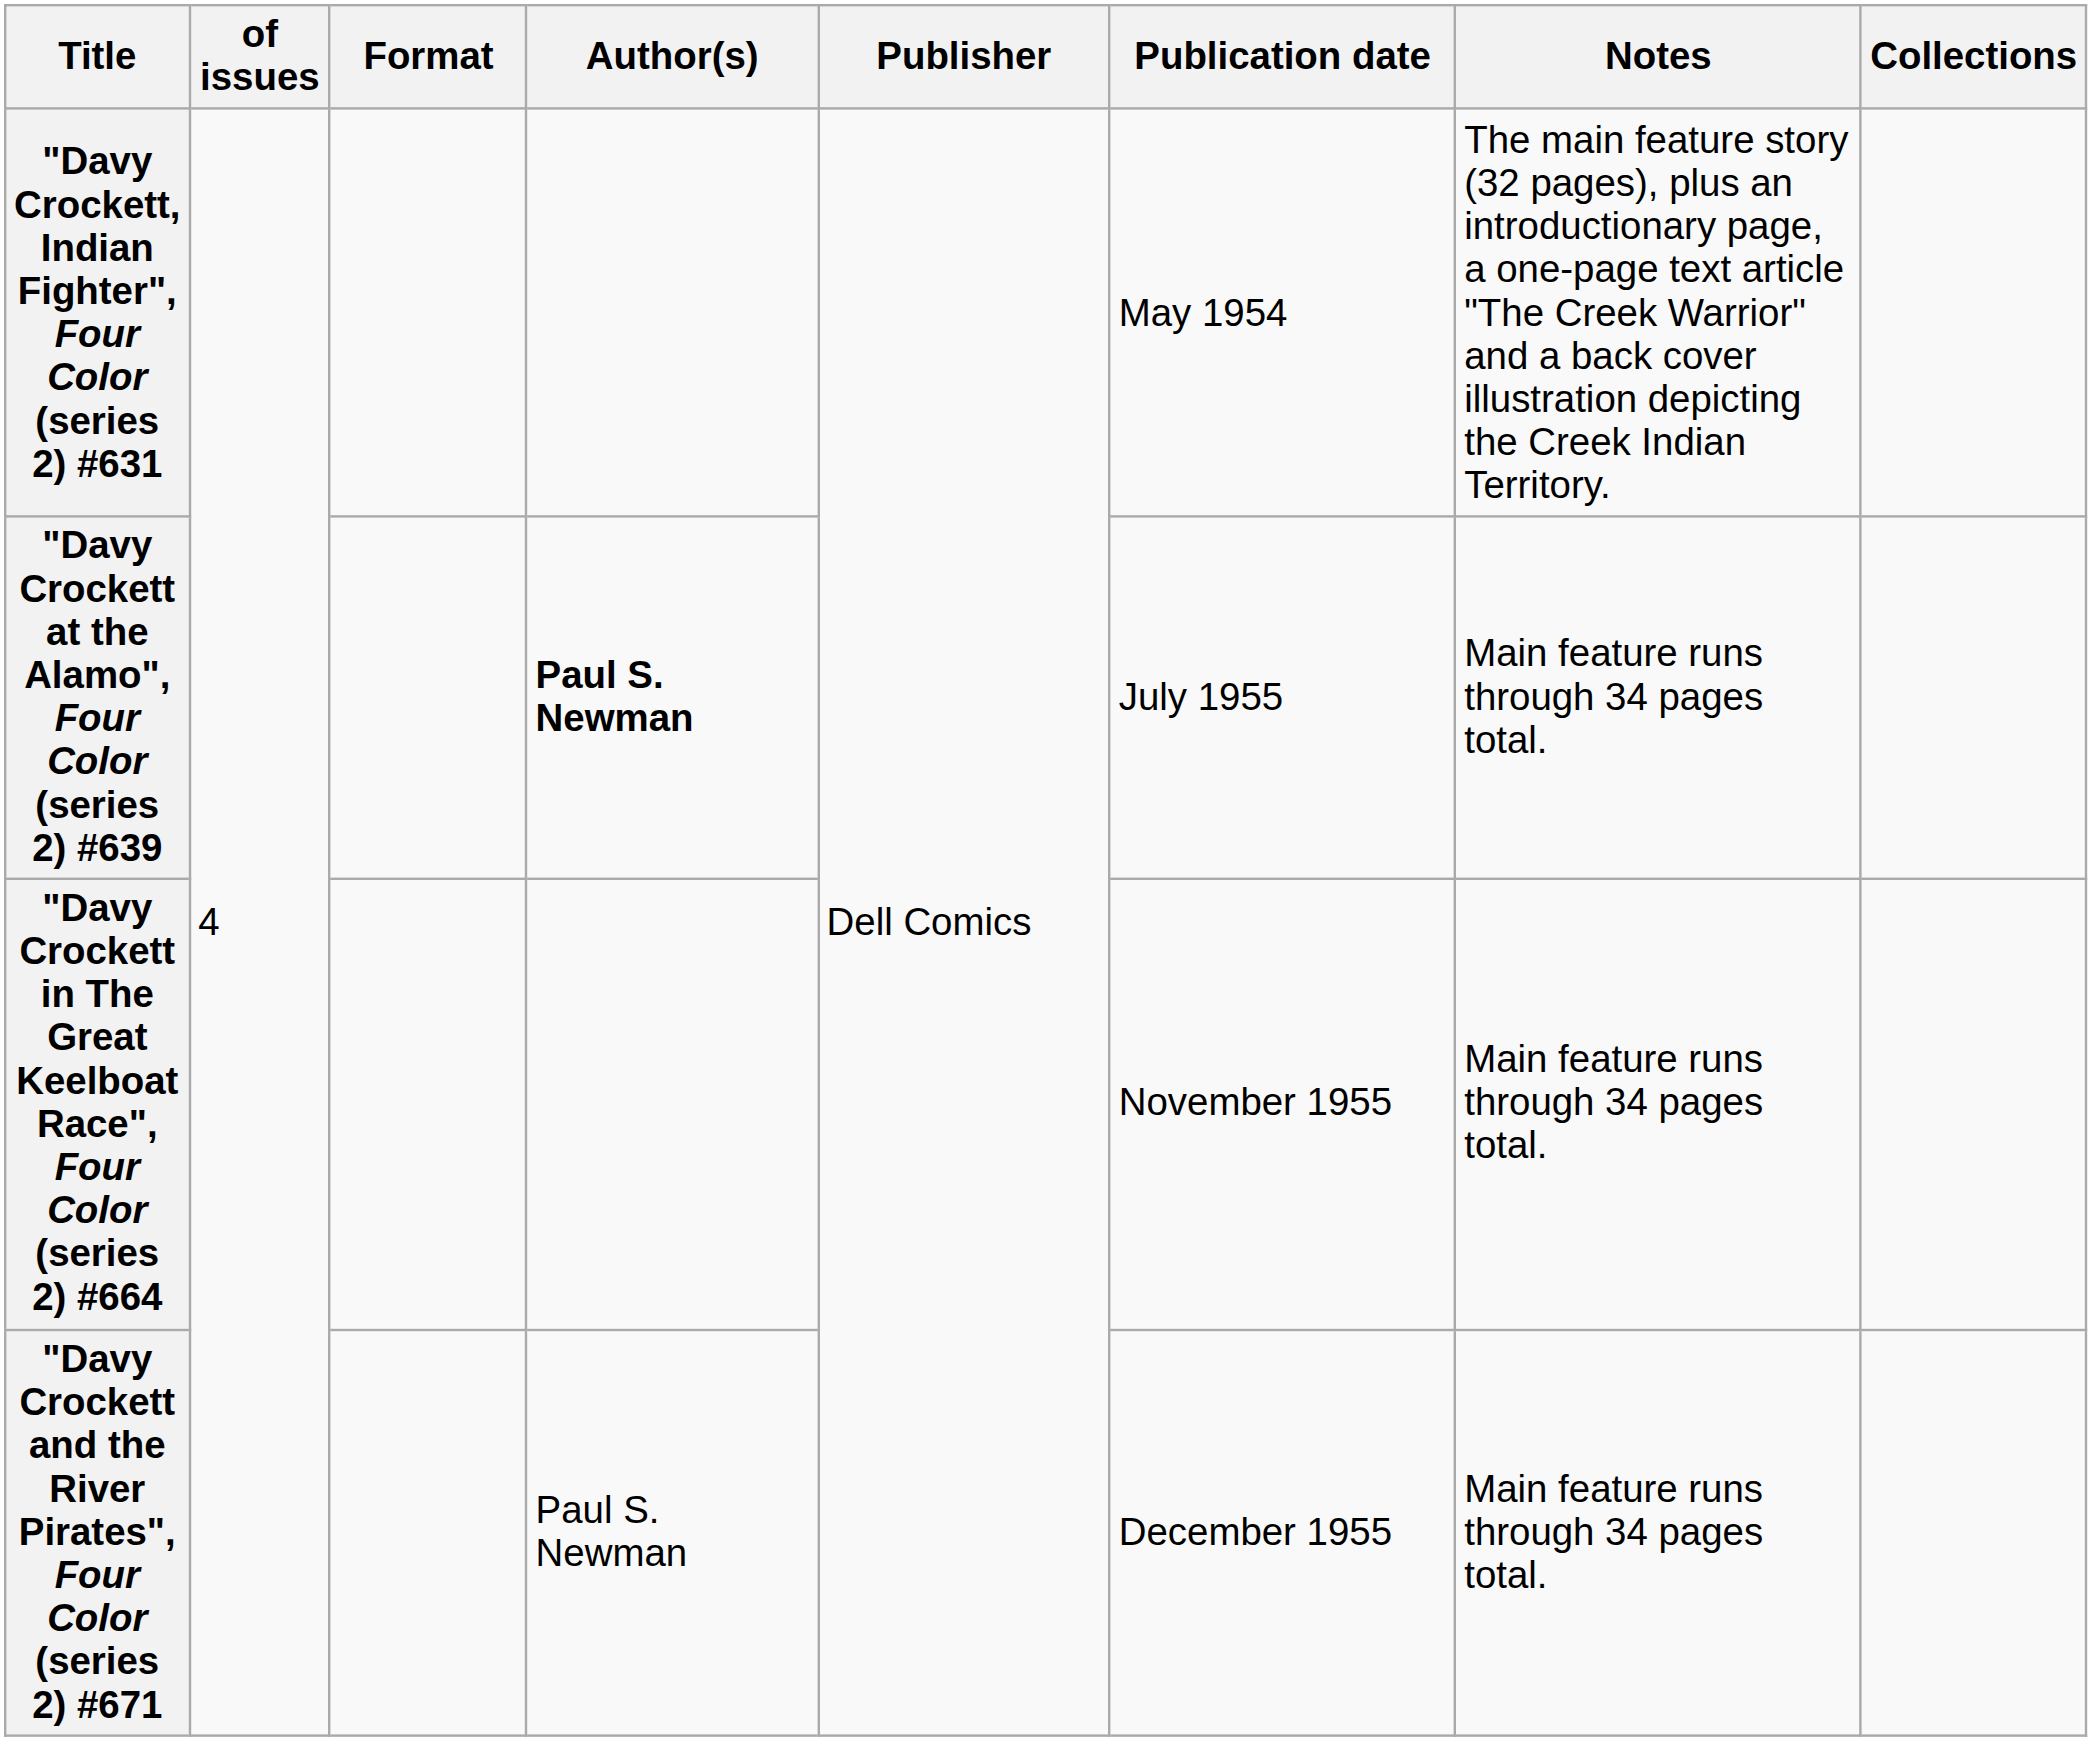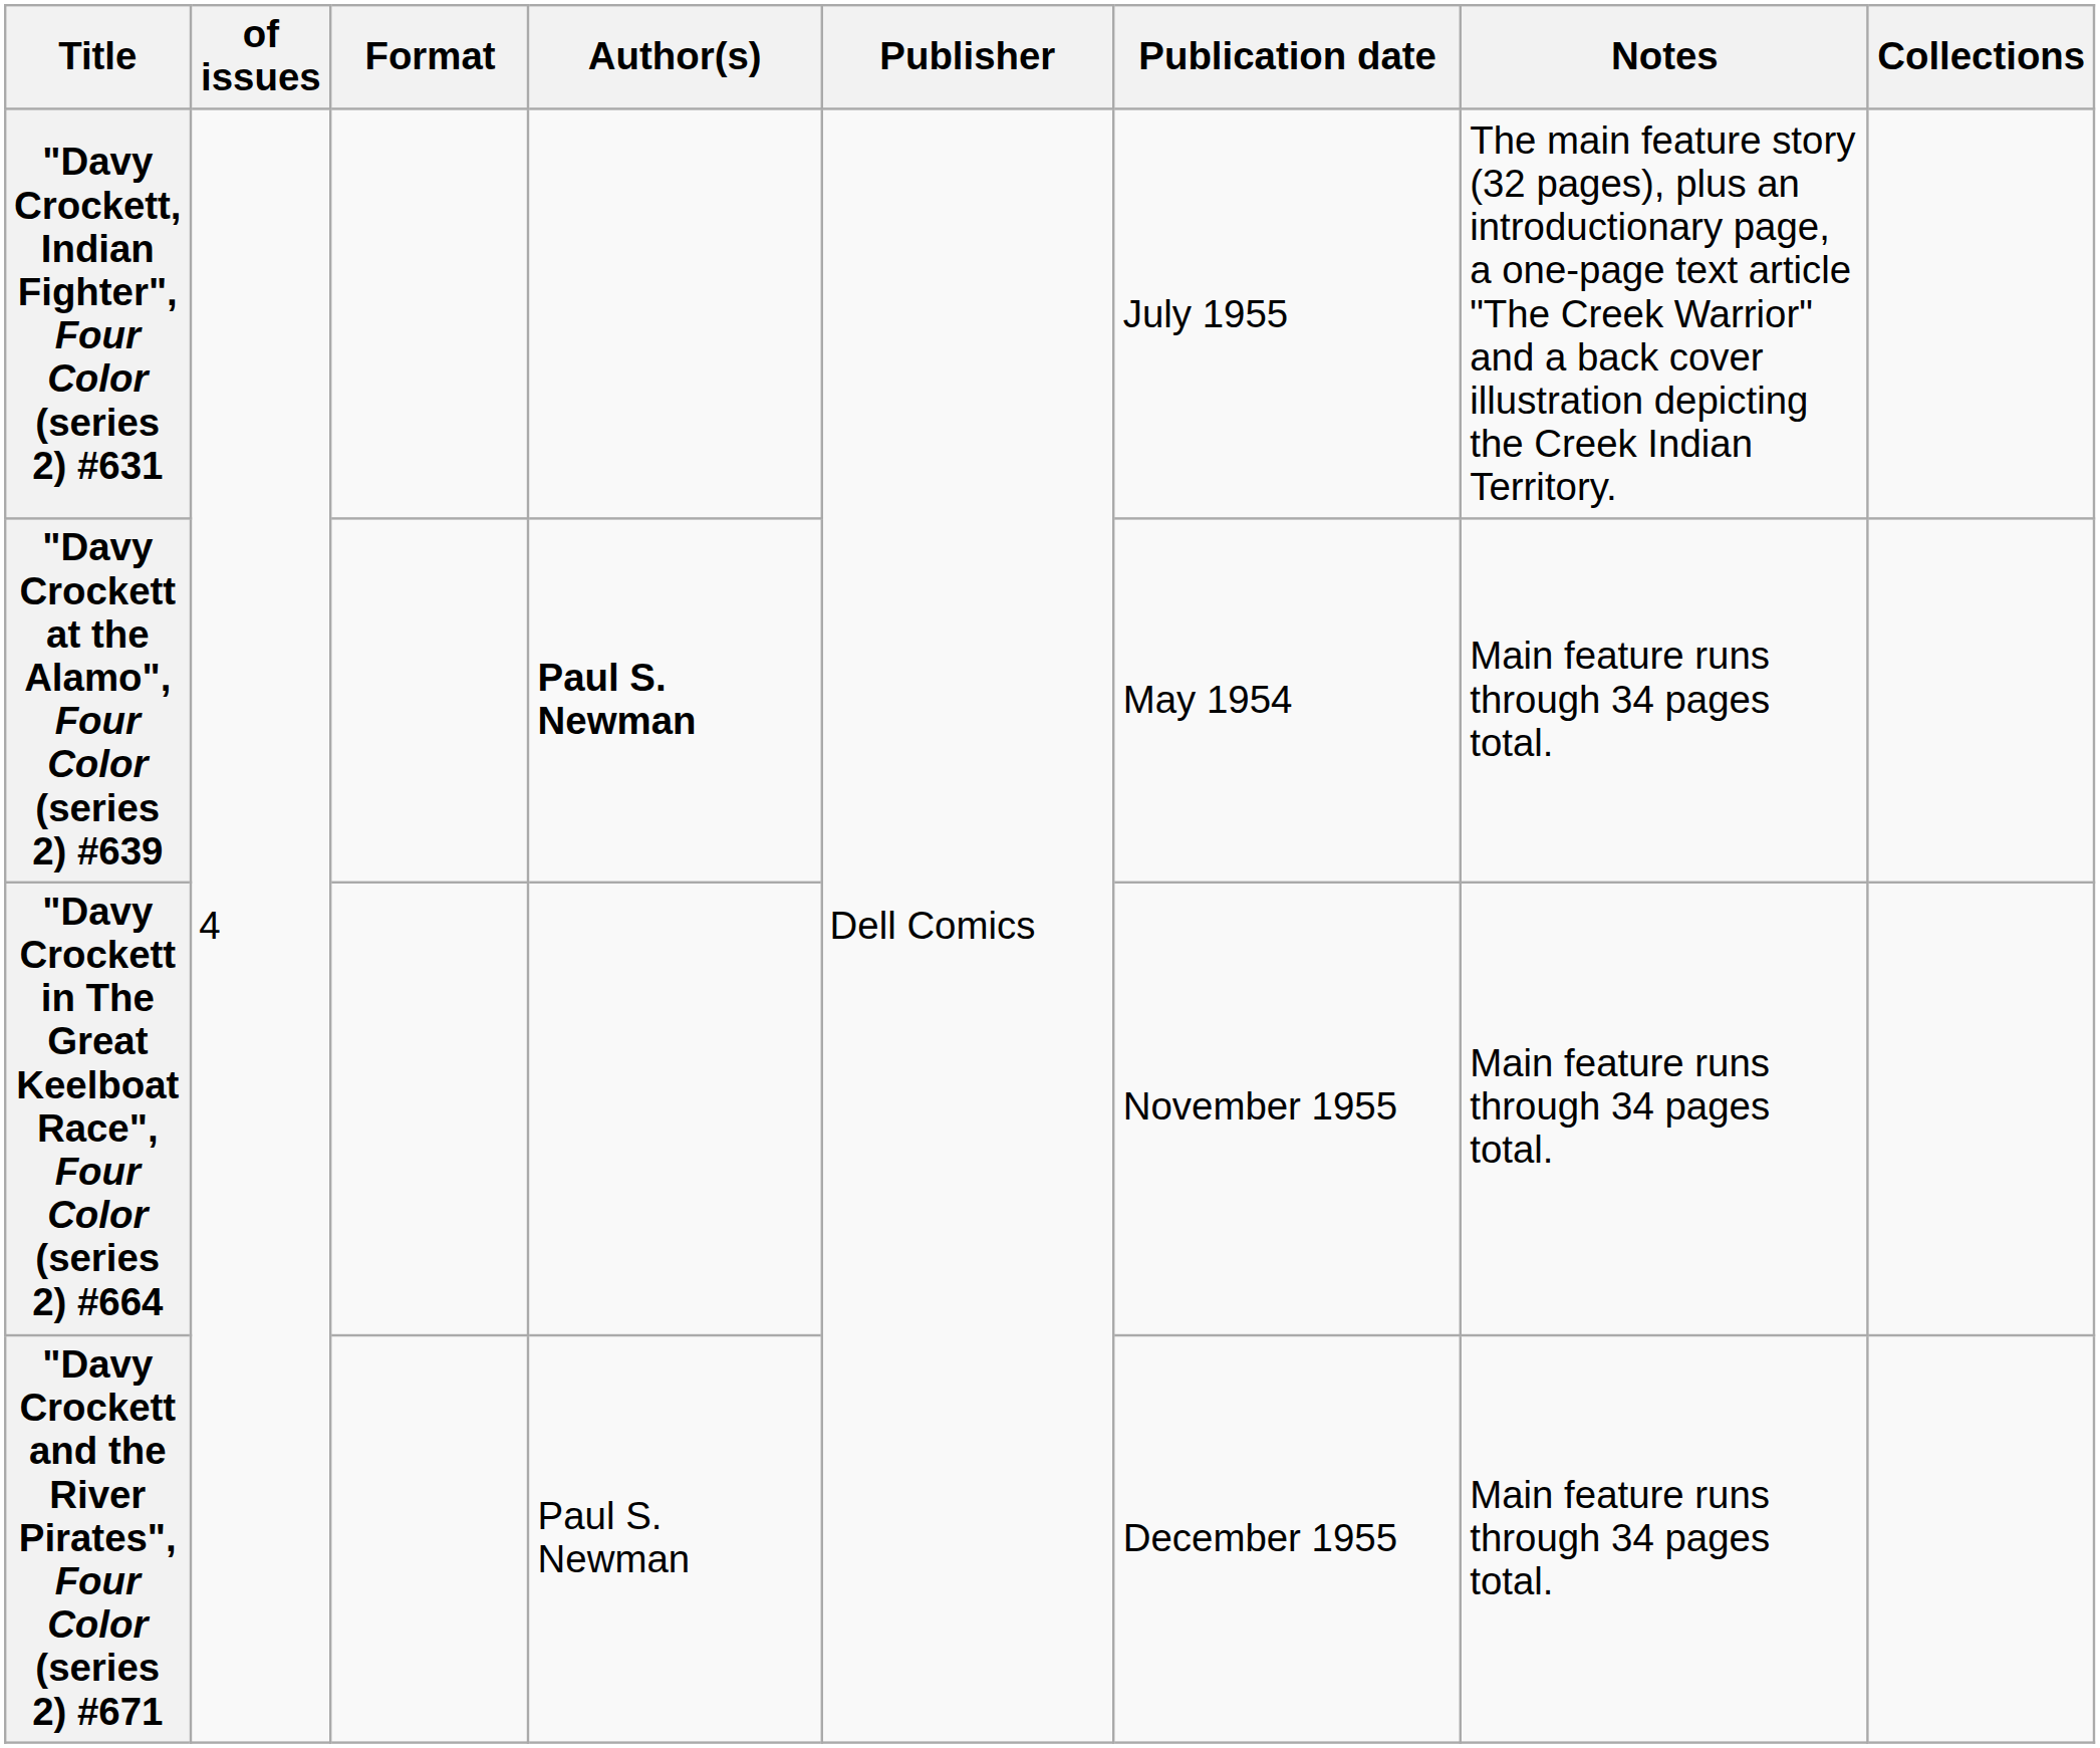"Davy Crockett, Indian Fighter", Four Color (series 2) #631 | Publication date: May 1954 -> July 1955
"Davy Crockett at the Alamo", Four Color (series 2) #639 | Publication date: July 1955 -> May 1954
